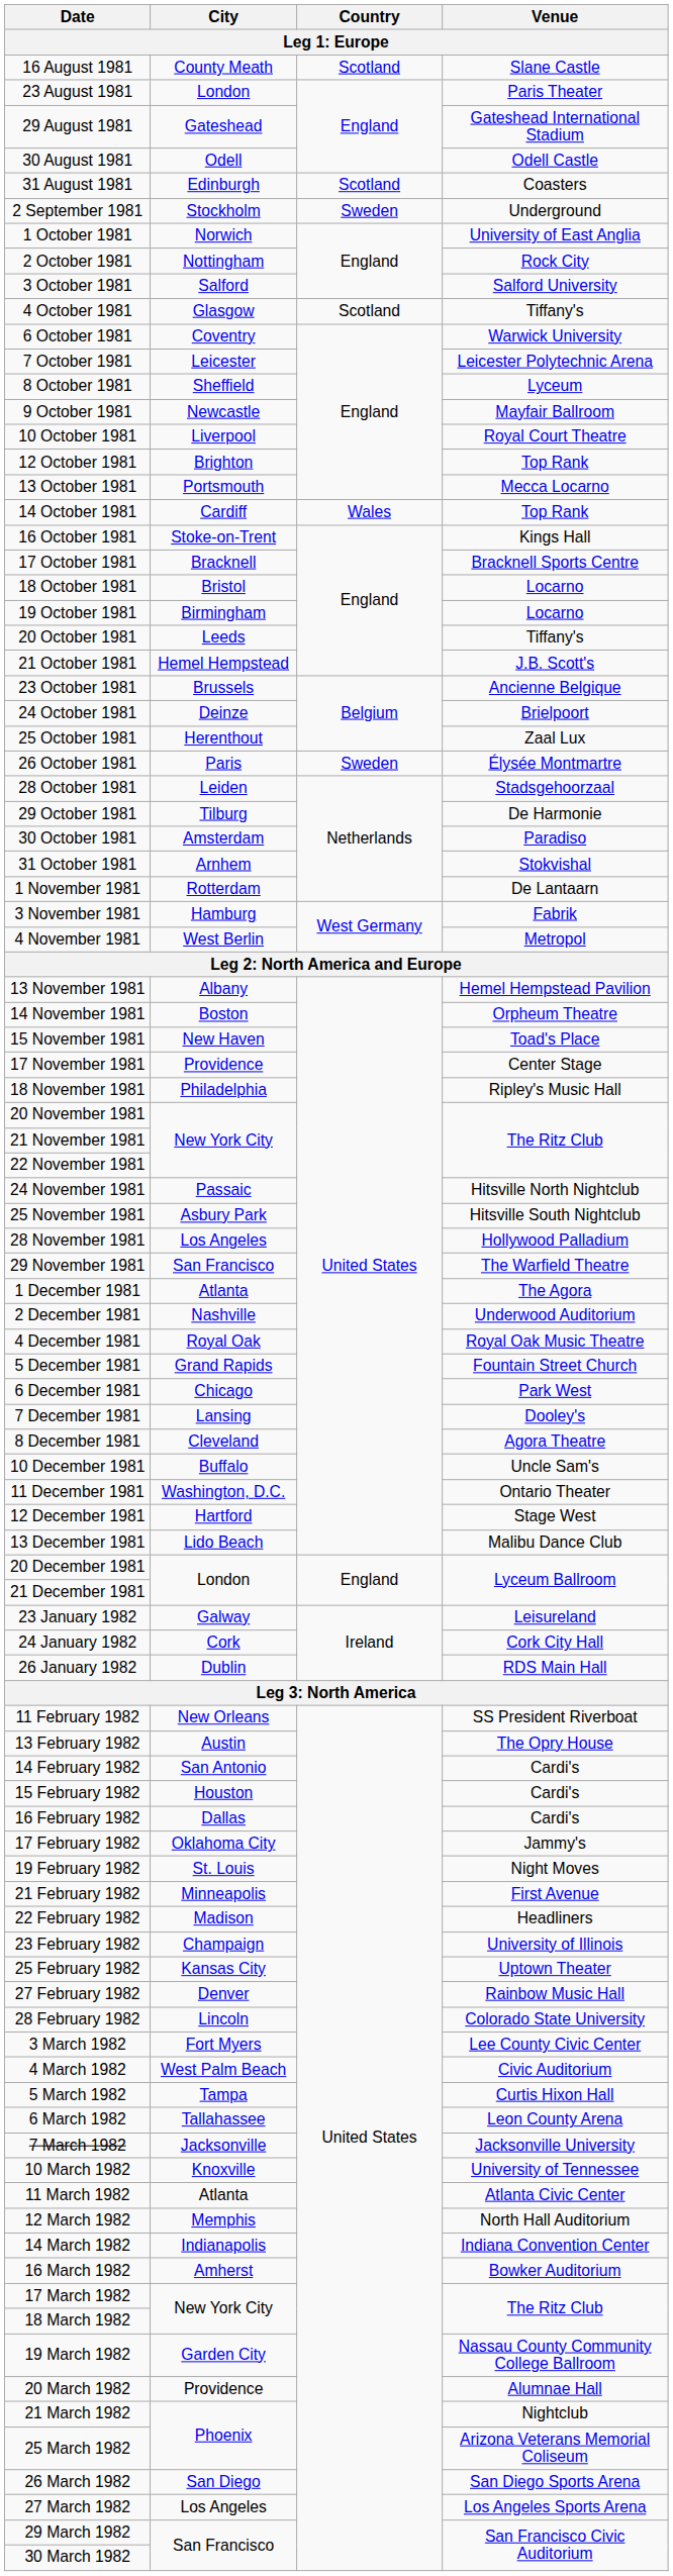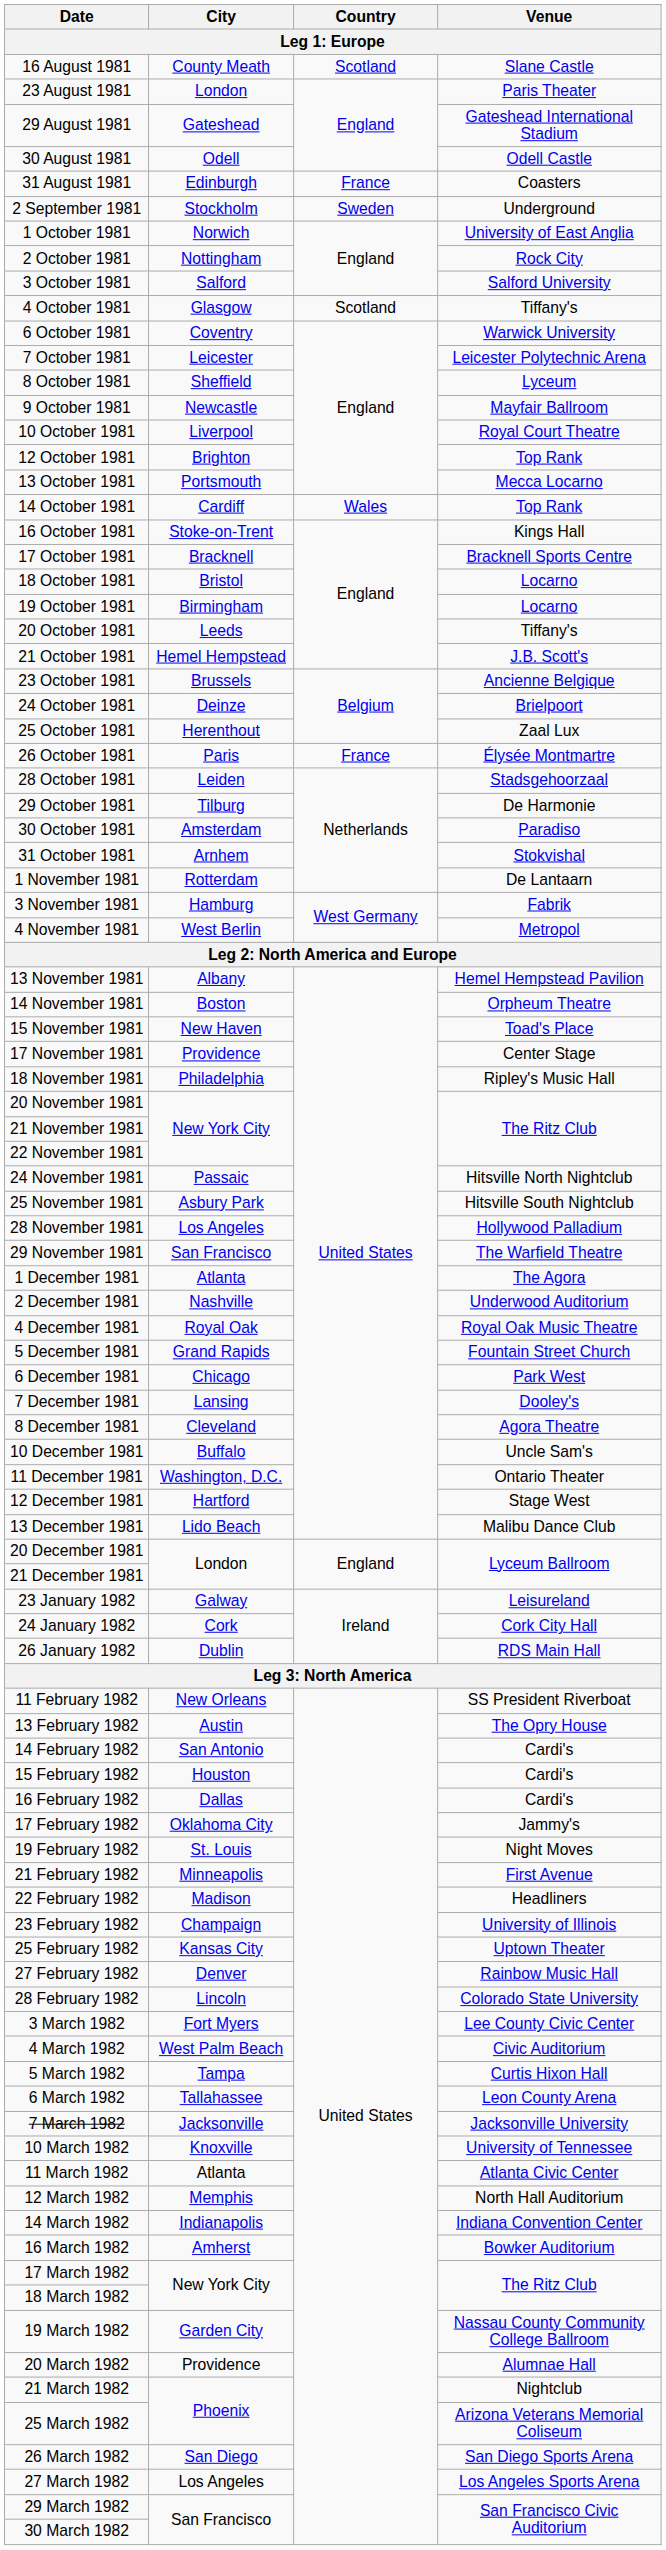31 August 1981 | Country: Scotland -> France
26 October 1981 | Country: Sweden -> France
